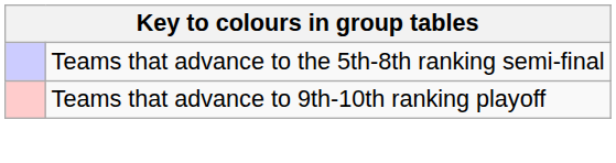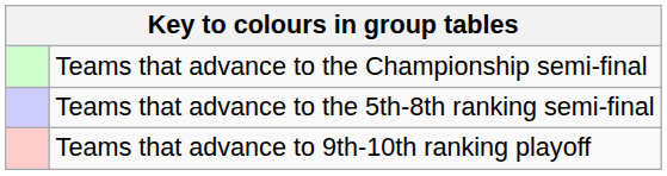+ row: Teams that advance to the Championship semi-final
